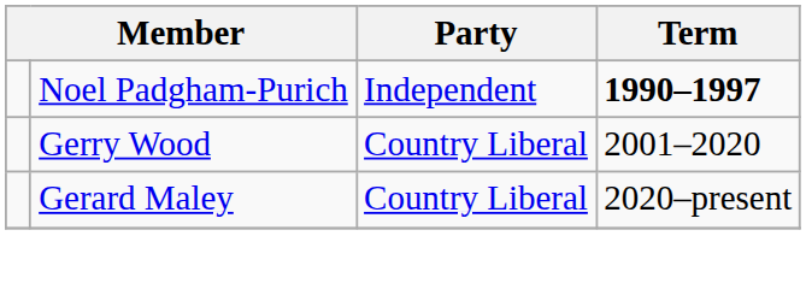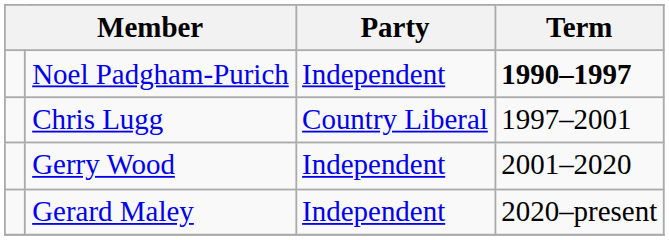+ row: Chris Lugg | Country Liberal | 1997–2001
Gerry Wood | Party: Country Liberal -> Independent
Gerard Maley | Party: Country Liberal -> Independent
